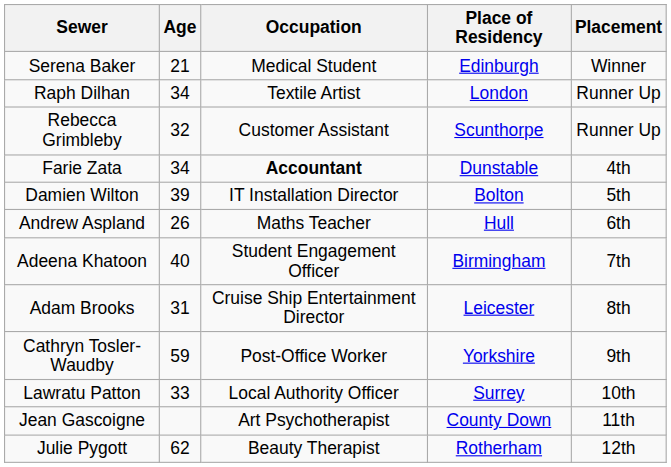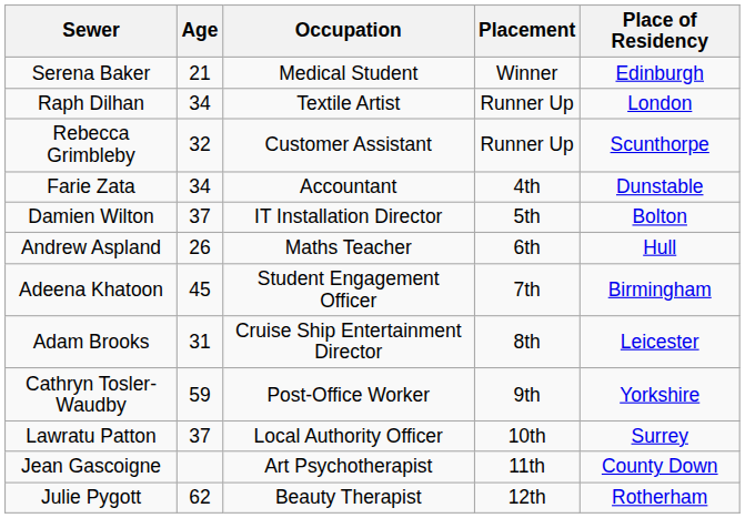columns swapped: Place of Residency <-> Placement
Farie Zata | Occupation: bold -> normal
Damien Wilton | Age: 39 -> 37
Adeena Khatoon | Age: 40 -> 45
Lawratu Patton | Age: 33 -> 37
